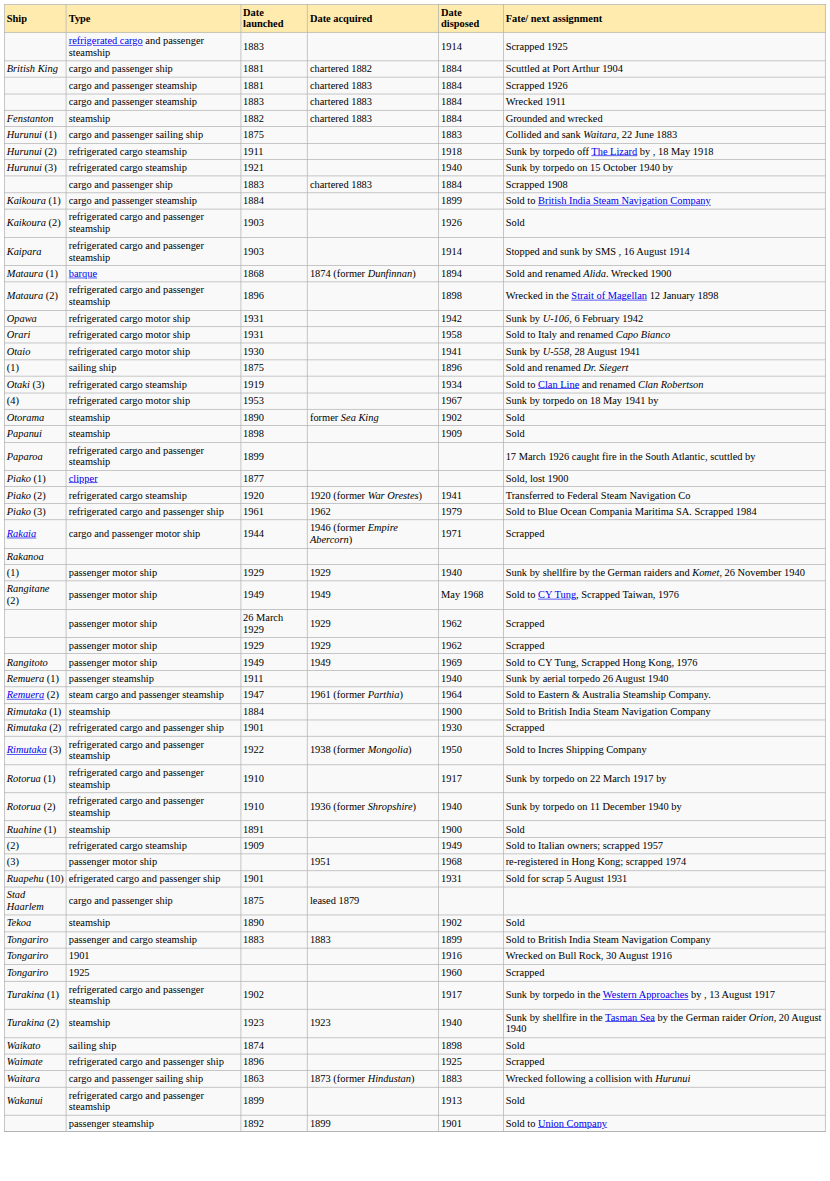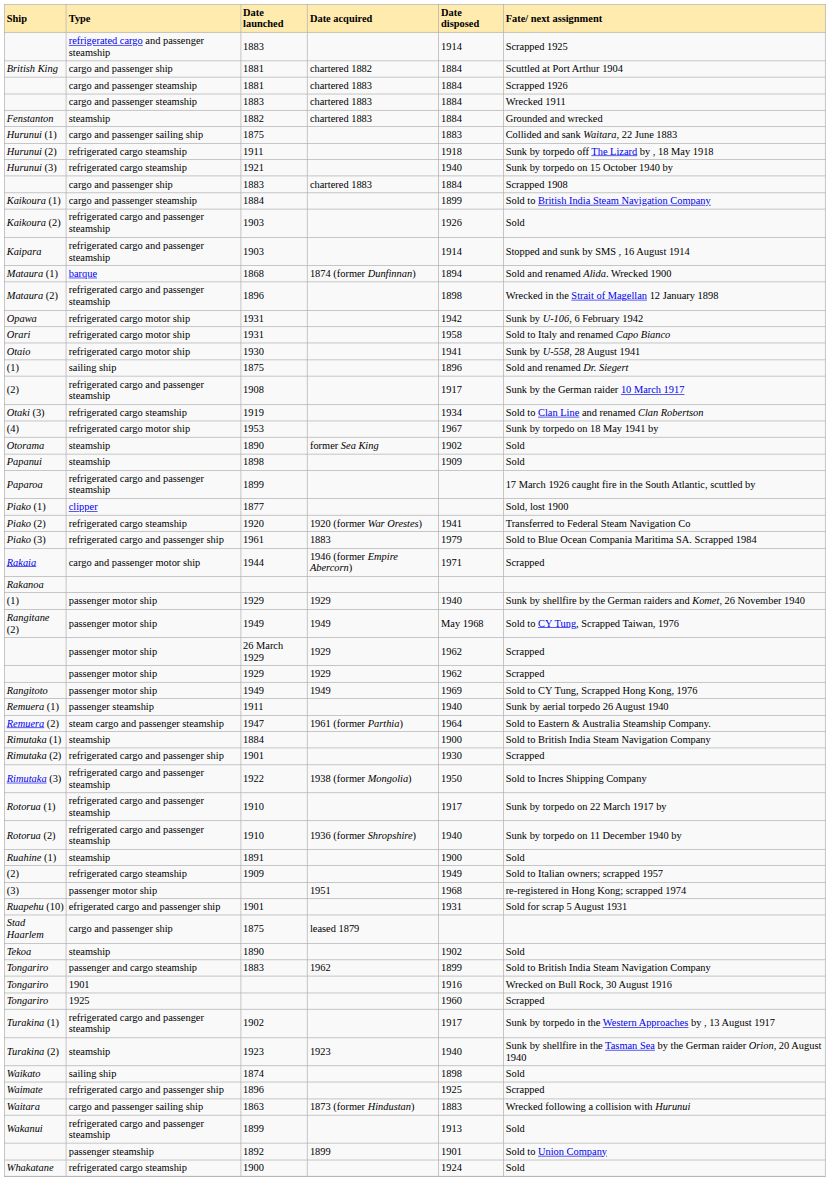+ row: (2) | refrigerated cargo and passenger steamship | 1908 | 1917 | Sunk by the German raider 10 March 1917
Piako (3) | Date acquired: 1962 -> 1883
Tongariro / passenger and cargo steamship | Date acquired: 1883 -> 1962
+ row: Whakatane | refrigerated cargo steamship | 1900 | 1924 | Sold
